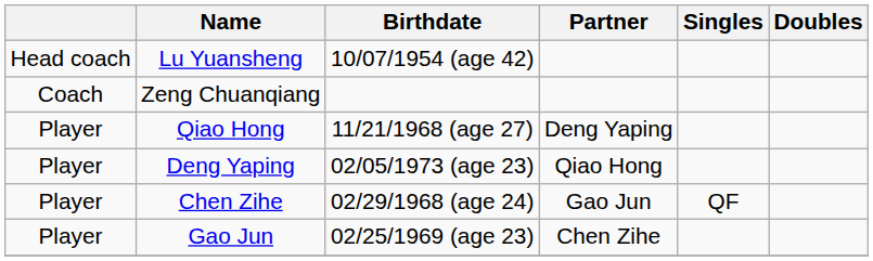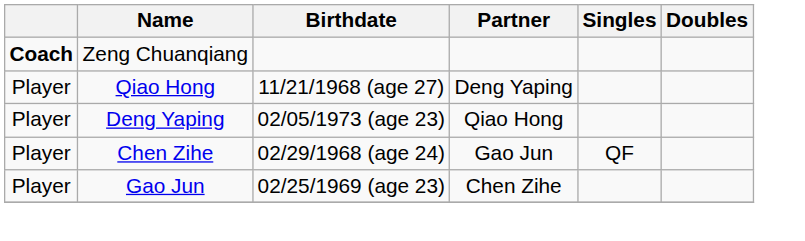- row: Head coach | Lu Yuansheng | 10/07/1954 (age 42)
Zeng Chuanqiang | column 1: normal -> bold
